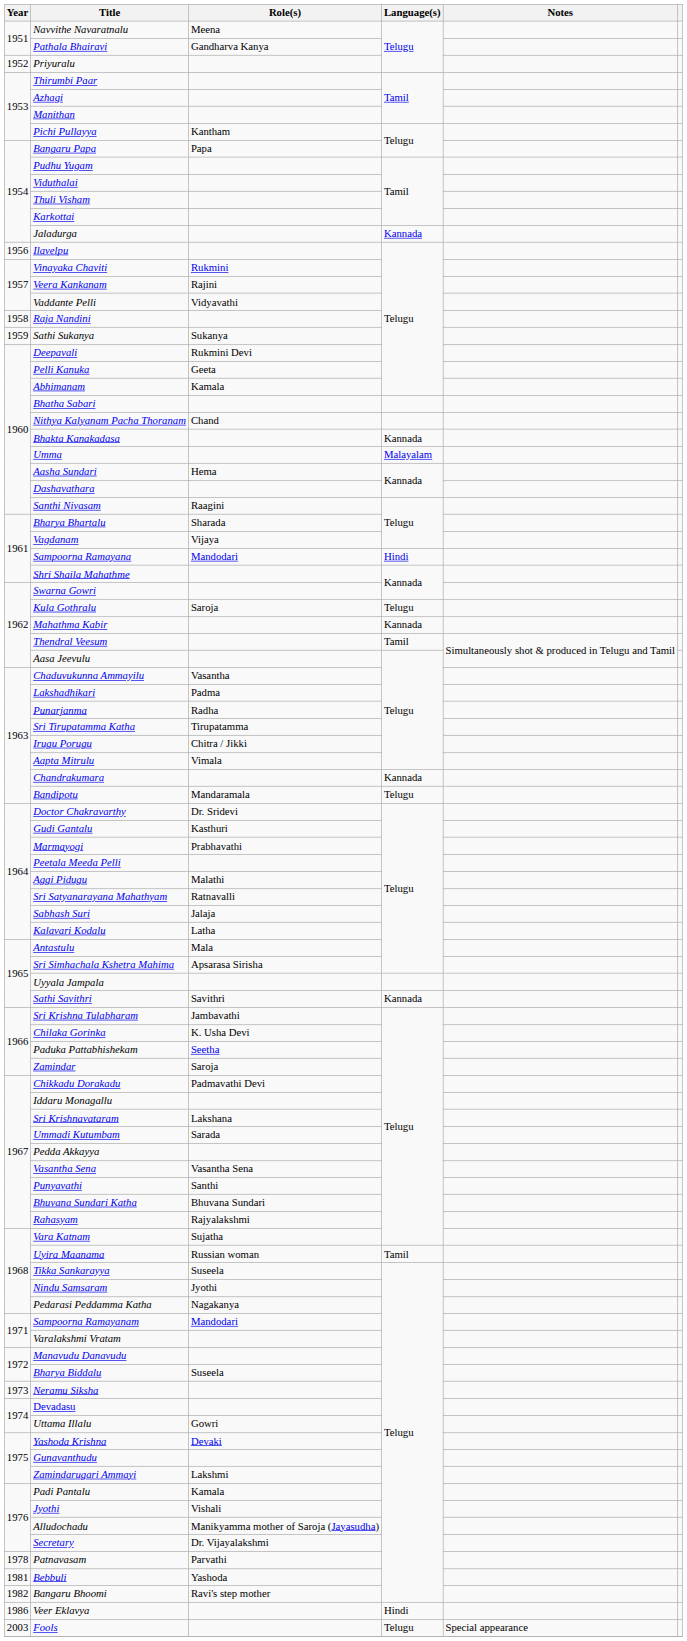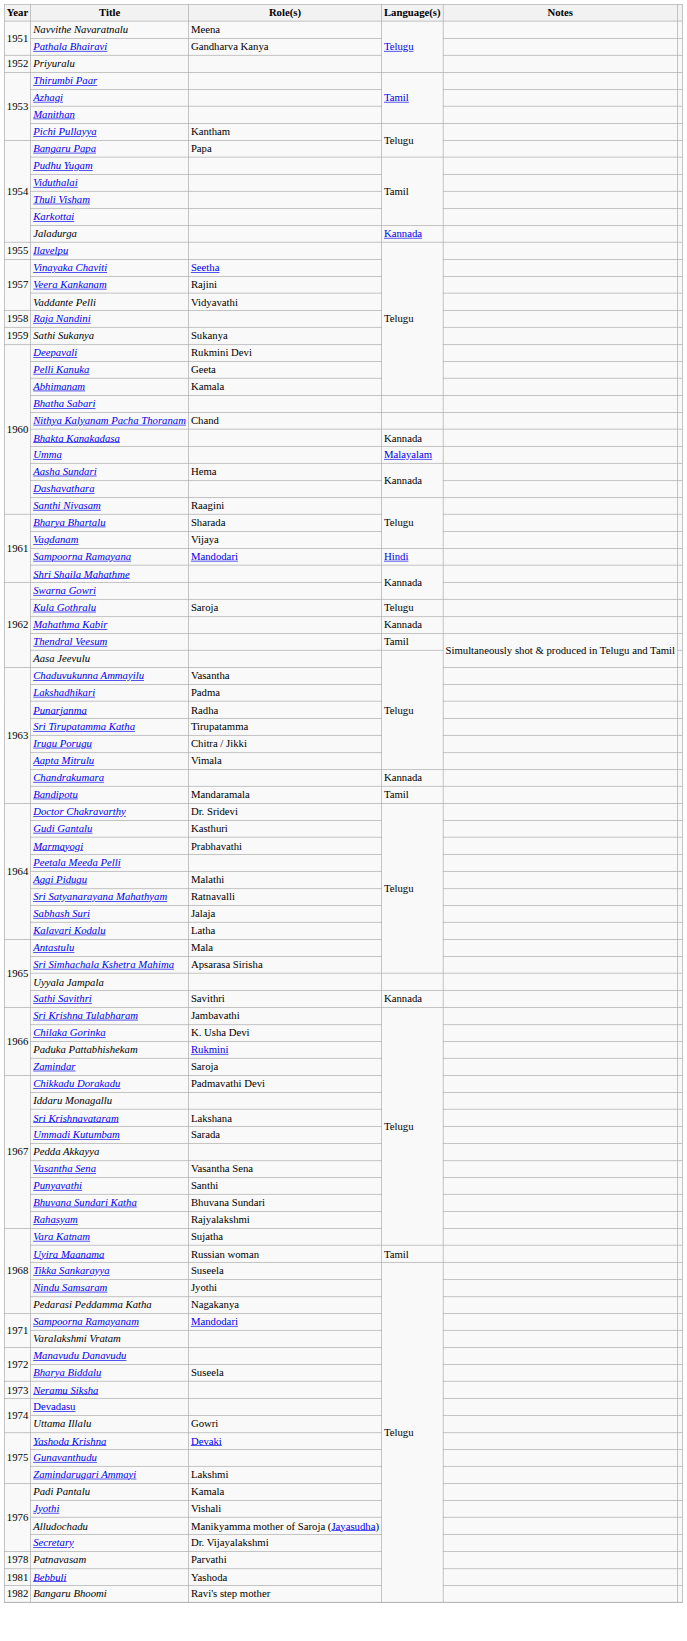Ilavelpu | Year: 1956 -> 1955
Vinayaka Chaviti | Role(s): Rukmini -> Seetha
Bandipotu | Language(s): Telugu -> Tamil
Paduka Pattabhishekam | Role(s): Seetha -> Rukmini
- row: 1986 | Veer Eklavya | Hindi
- row: 2003 | Fools | Telugu | Special appearance
